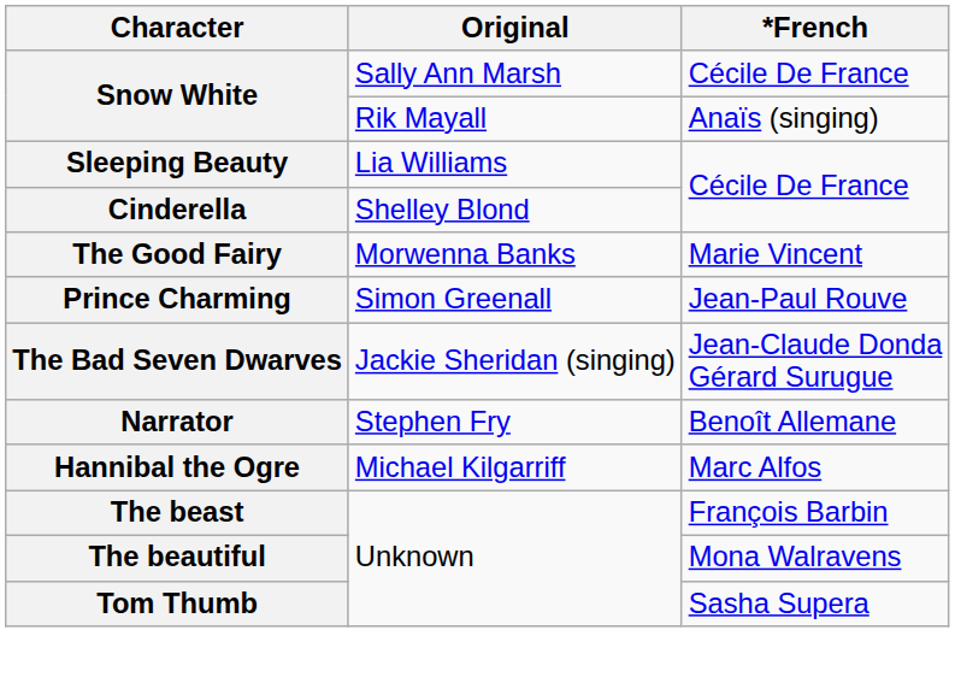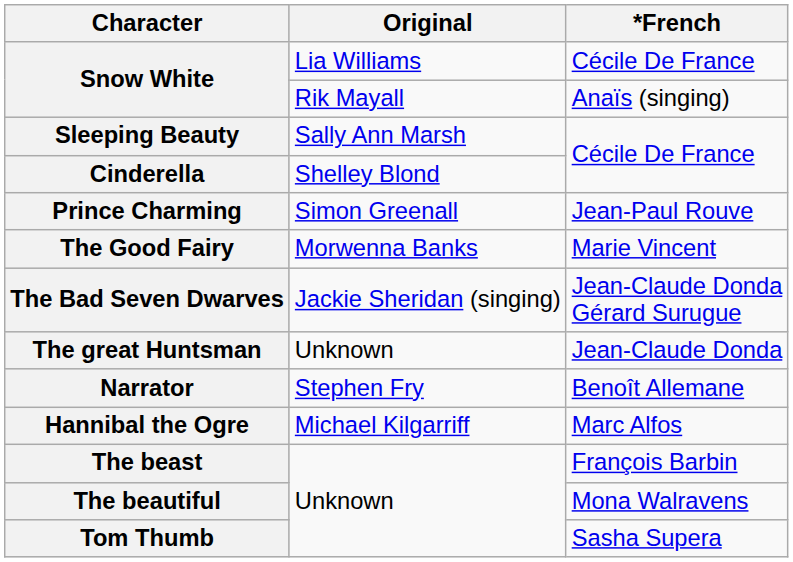Snow White / Cécile De France | Original: Sally Ann Marsh -> Lia Williams
Sleeping Beauty | Original: Lia Williams -> Sally Ann Marsh
rows swapped: Prince Charming <-> The Good Fairy
+ row: The great Huntsman | Unknown | Jean-Claude Donda
